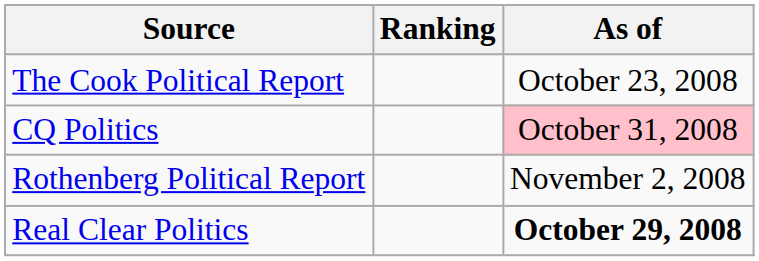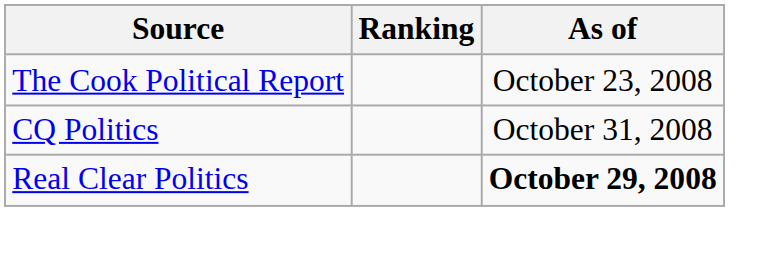CQ Politics | As of: pink background -> no background
- row: Rothenberg Political Report | November 2, 2008
